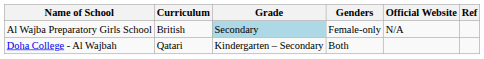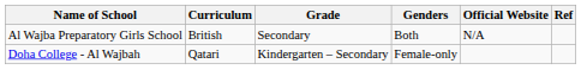Al Wajba Preparatory Girls School | Grade: lightblue background -> no background
Al Wajba Preparatory Girls School | Genders: Female-only -> Both
Doha College - Al Wajbah | Genders: Both -> Female-only
